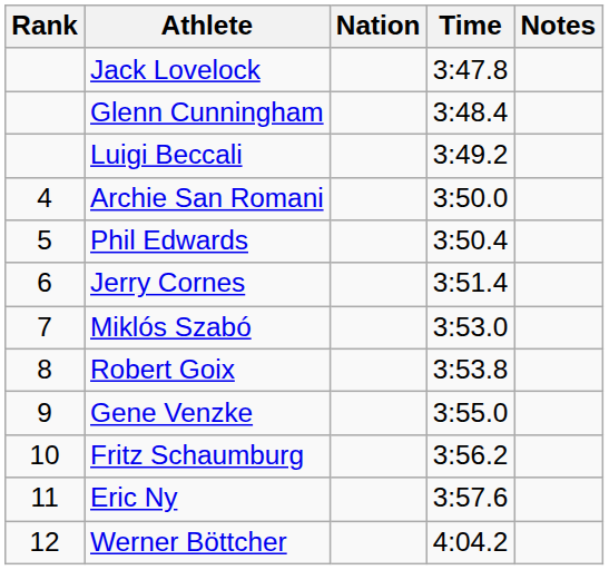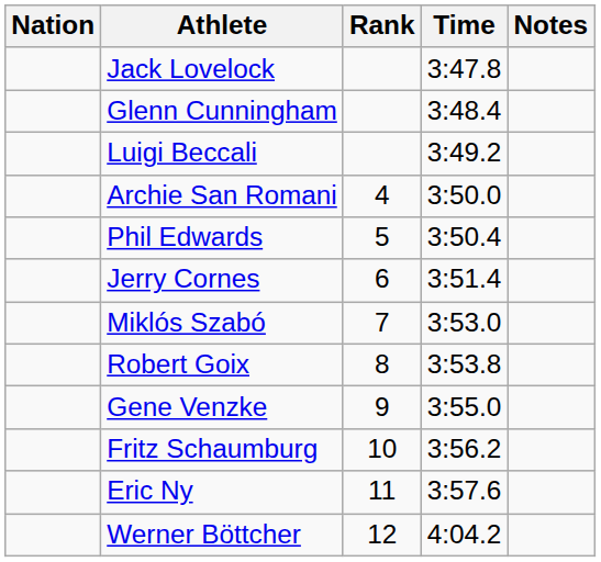columns swapped: Rank <-> Nation
